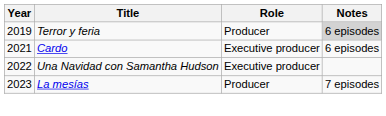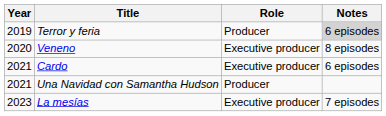+ row: 2020 | Veneno | Executive producer | 8 episodes
Una Navidad con Samantha Hudson | Year: 2022 -> 2021
Una Navidad con Samantha Hudson | Role: Executive producer -> Producer
La mesías | Role: Producer -> Executive producer
